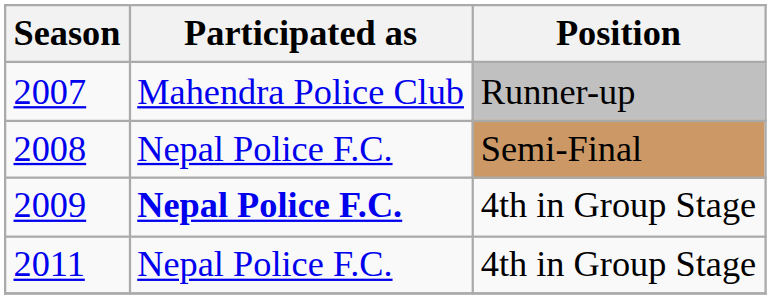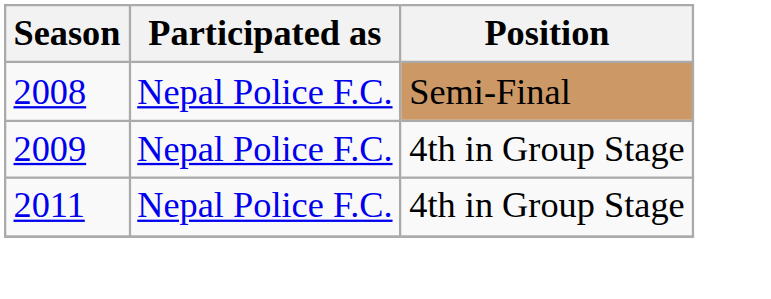- row: 2007 | Mahendra Police Club | Runner-up
2009 | Participated as: bold -> normal
